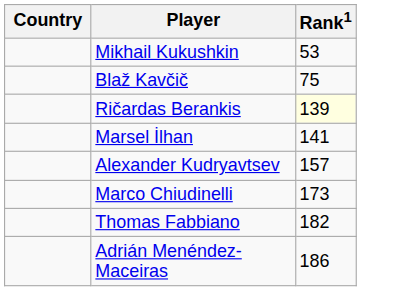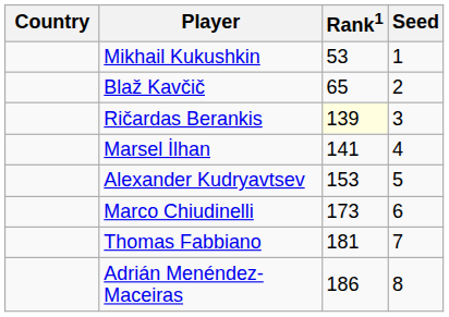+ column: Seed | 1 | 2 | 3 | 4 | 5 | 6 | 7 | 8
Blaž Kavčič | Rank1: 75 -> 65
Alexander Kudryavtsev | Rank1: 157 -> 153
Thomas Fabbiano | Rank1: 182 -> 181
